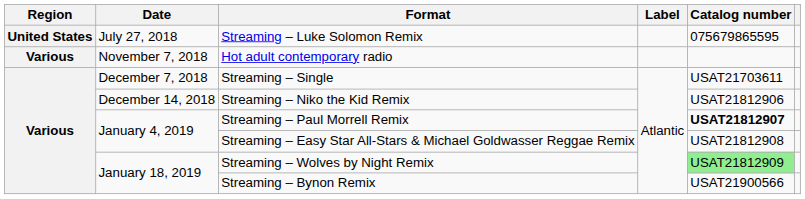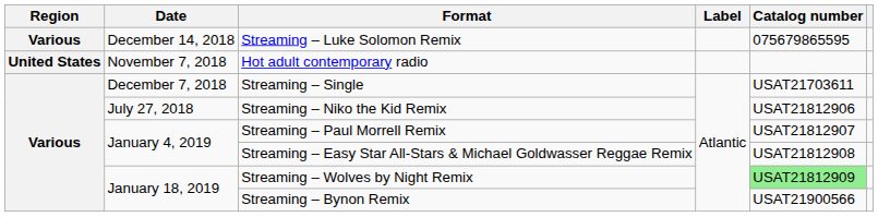Streaming – Luke Solomon Remix | Region: United States -> Various
Streaming – Luke Solomon Remix | Date: July 27, 2018 -> December 14, 2018
Hot adult contemporary radio | Region: Various -> United States
Streaming – Niko the Kid Remix | Date: December 14, 2018 -> July 27, 2018
Streaming – Paul Morrell Remix | Catalog number: bold -> normal
